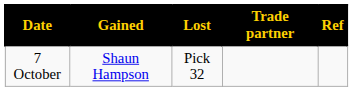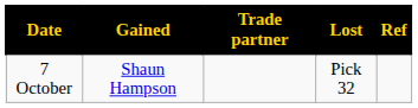columns swapped: Lost <-> Trade partner
